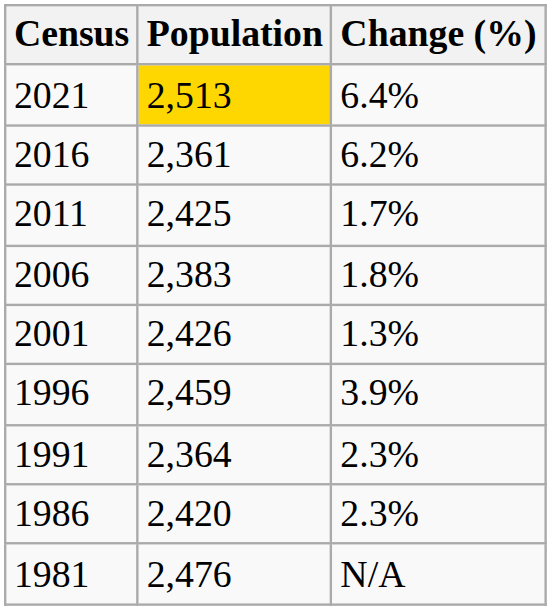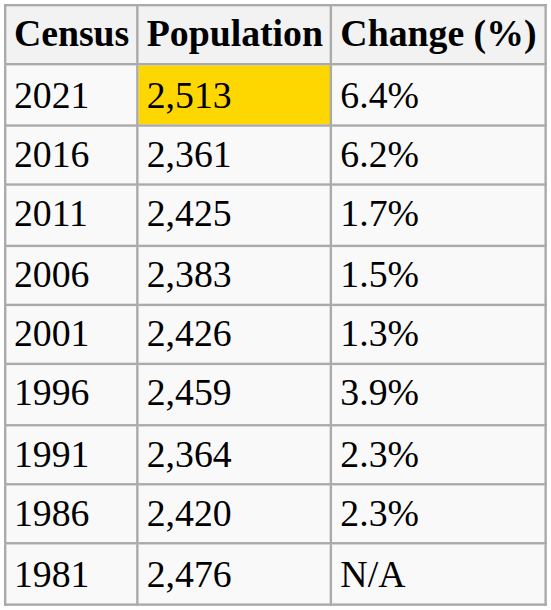2006 | Change (%): 1.8% -> 1.5%
